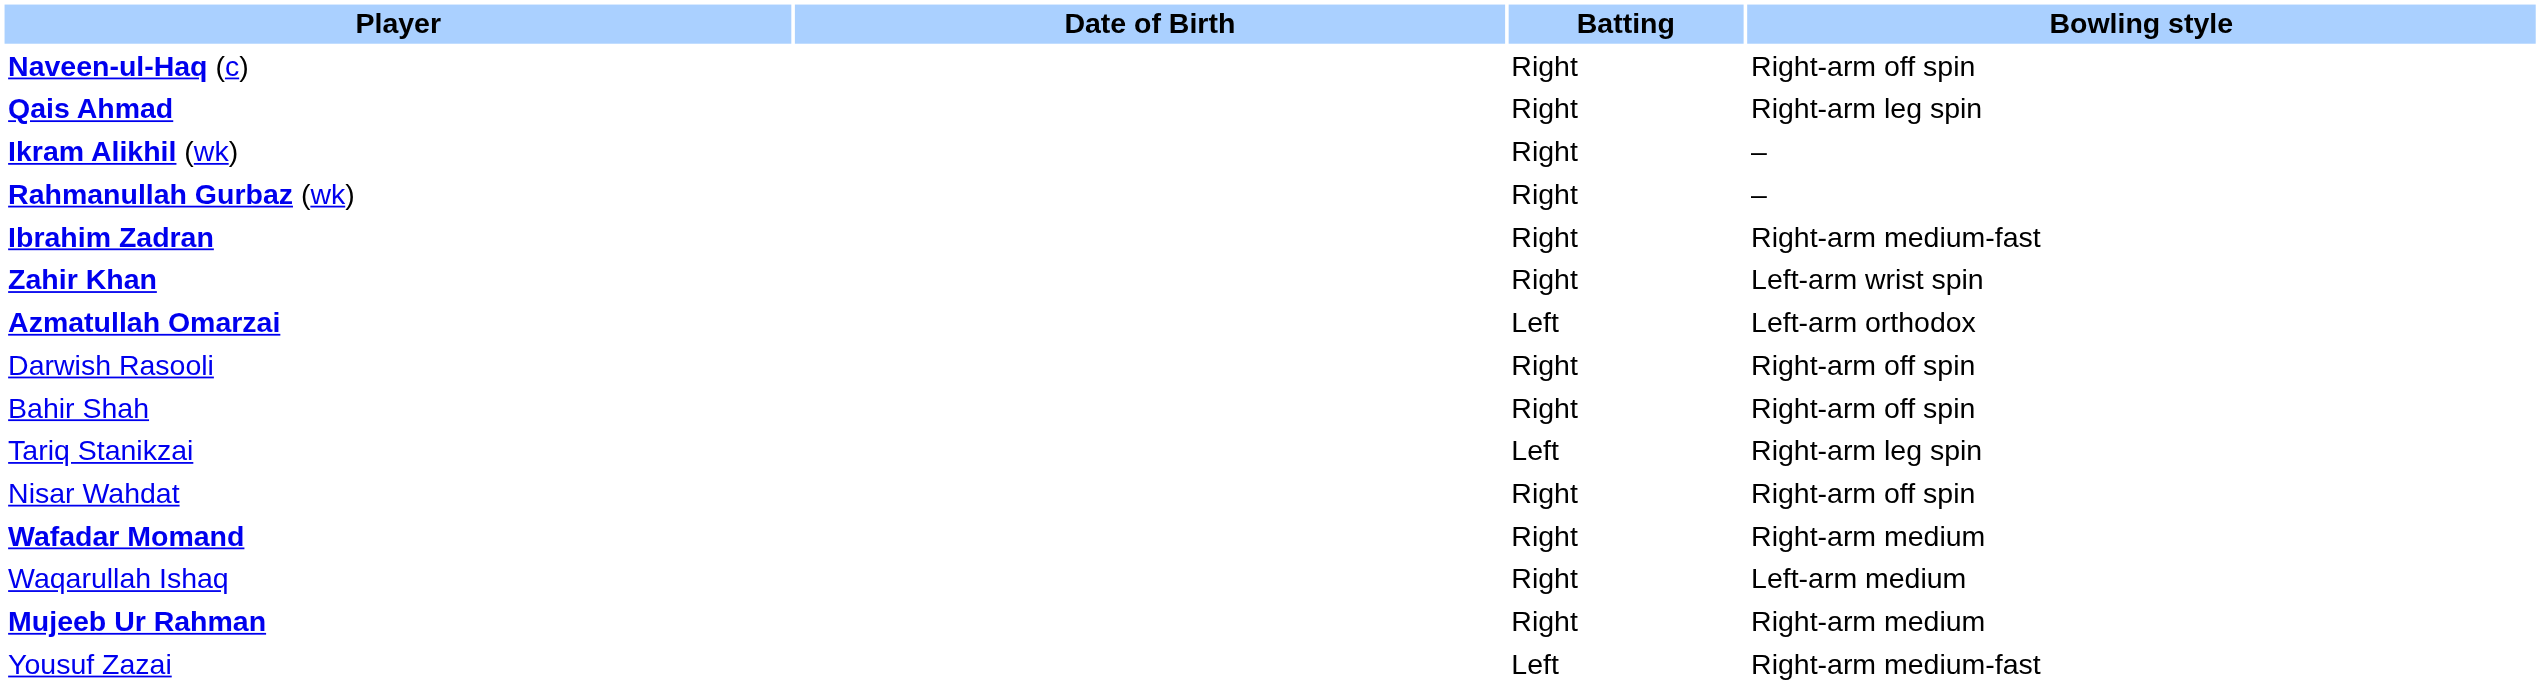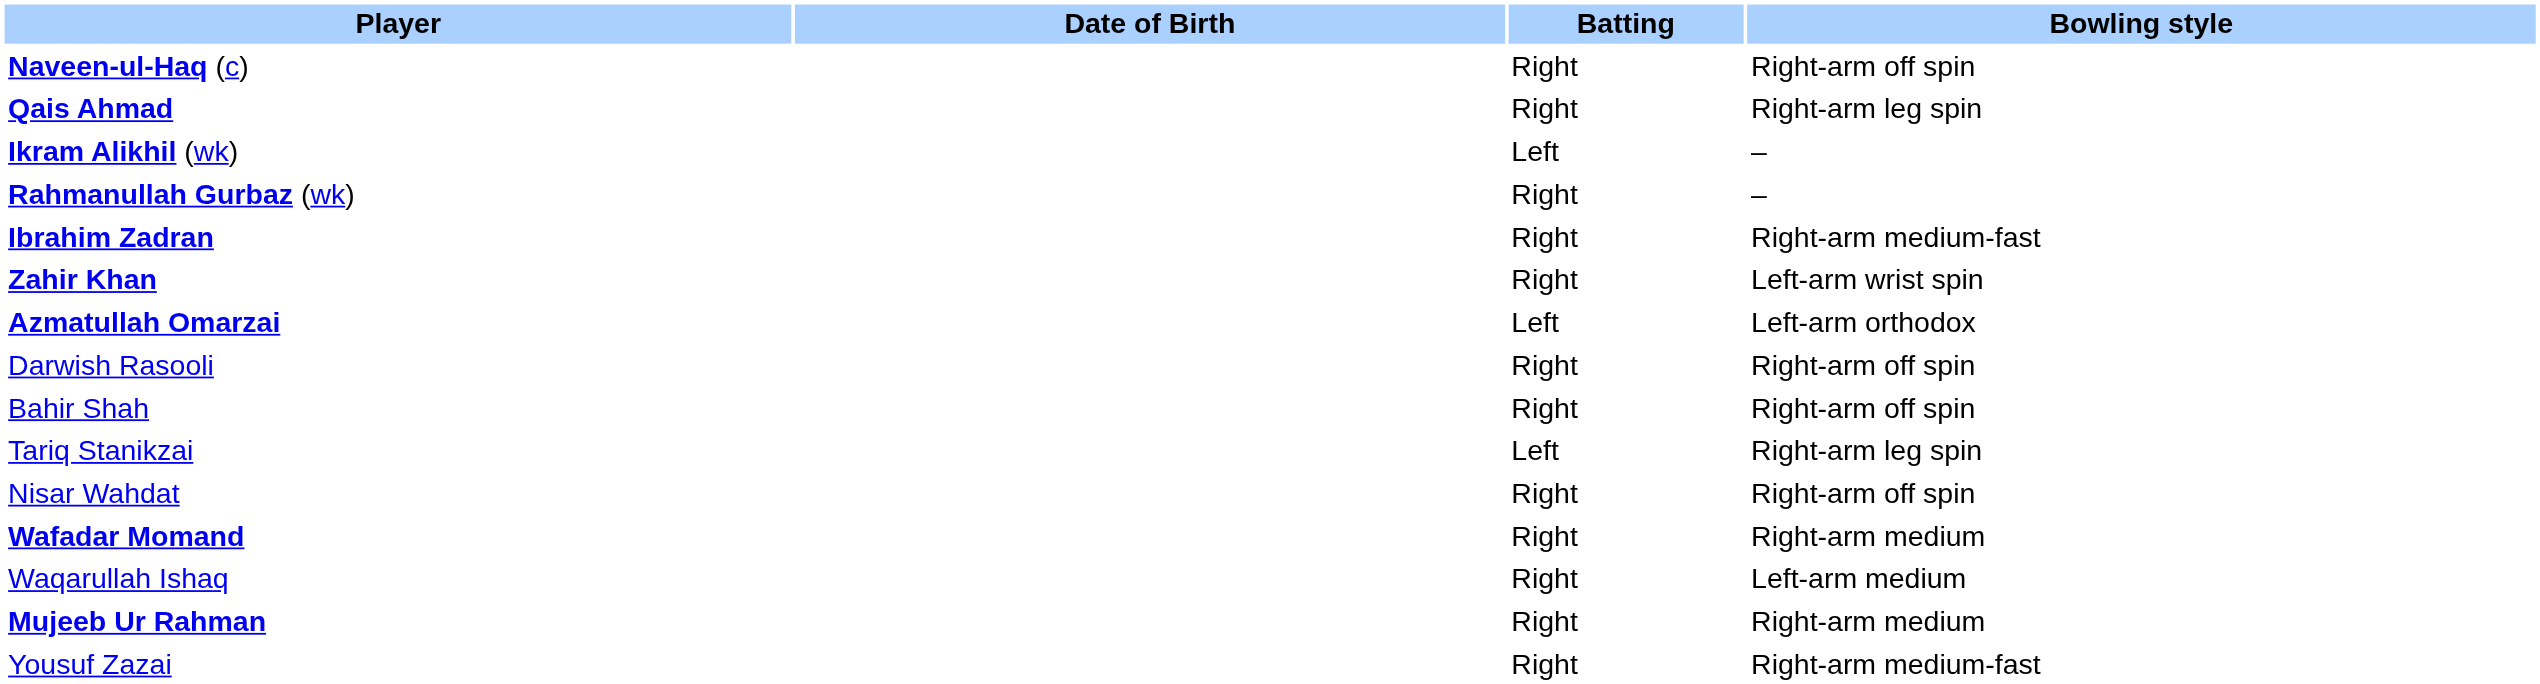Ikram Alikhil (wk) | Batting: Right -> Left
Yousuf Zazai | Batting: Left -> Right
